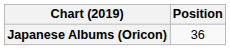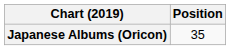Japanese Albums (Oricon) | Position: 36 -> 35
